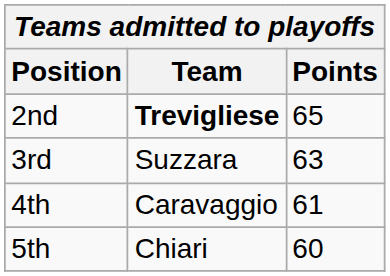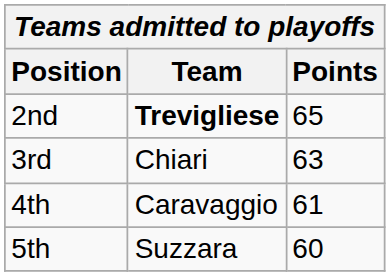3rd | Team: Suzzara -> Chiari
5th | Team: Chiari -> Suzzara
